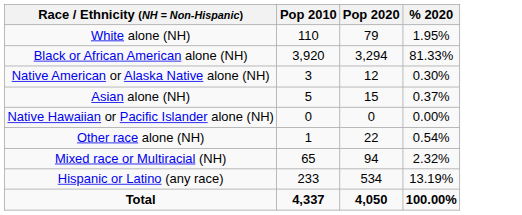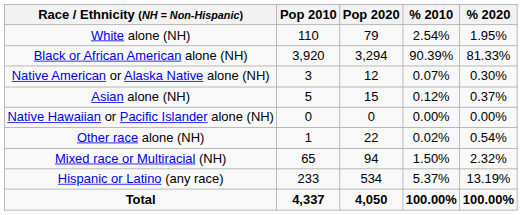+ column: % 2010 | 2.54% | 90.39% | 0.07% | 0.12% | 0.00% | 0.02% | 1.50% | 5.37% | 100.00%
